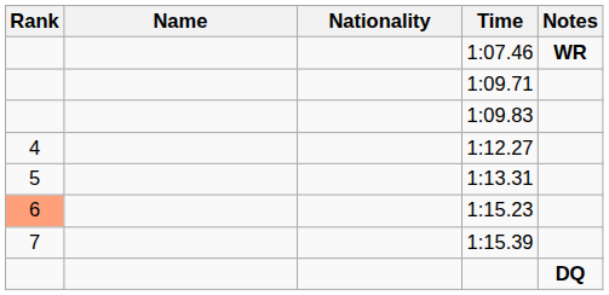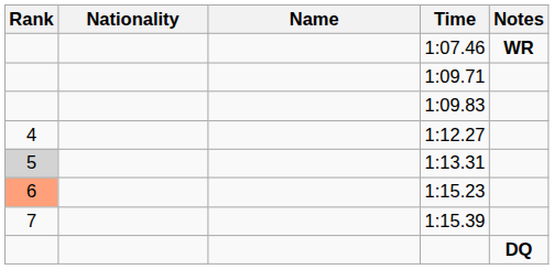columns swapped: Name <-> Nationality
1:13.31 | Rank: no background -> lightgrey background
